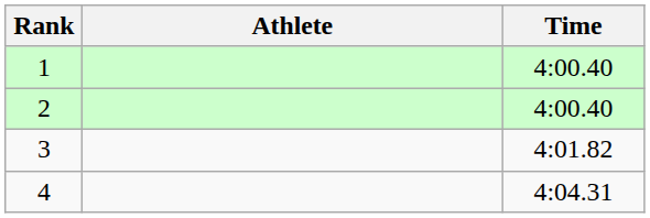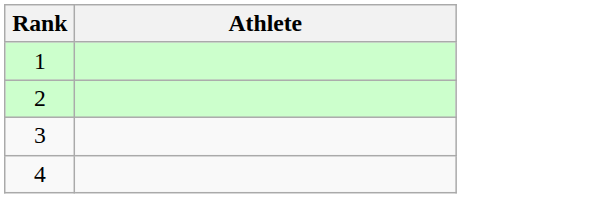- column: Time | 4:00.40 | 4:00.40 | 4:01.82 | 4:04.31
